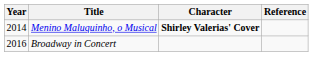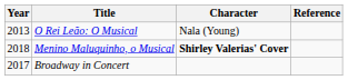+ row: 2013 | O Rei Leão: O Musical | Nala (Young)
Menino Maluquinho, o Musical | Year: 2014 -> 2018
Broadway in Concert | Year: 2016 -> 2017
